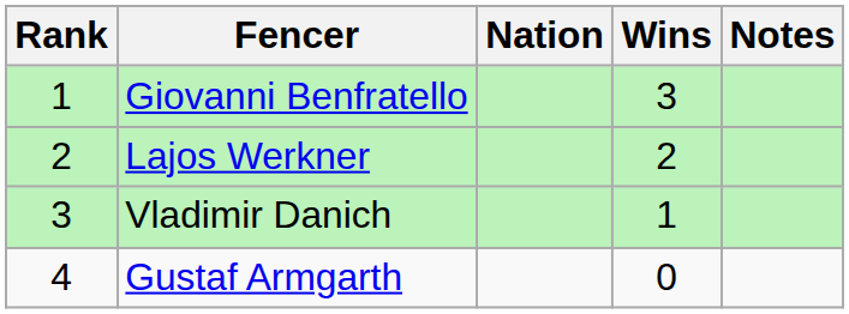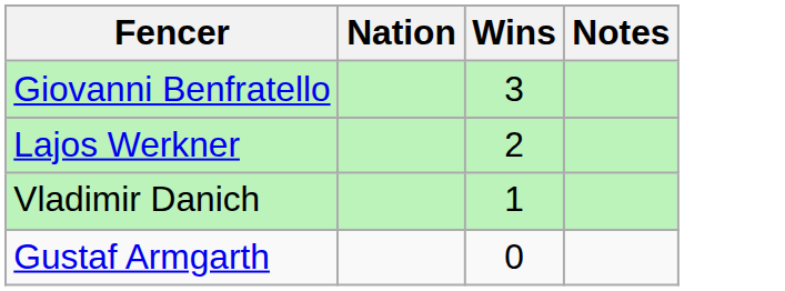- column: Rank | 1 | 2 | 3 | 4
